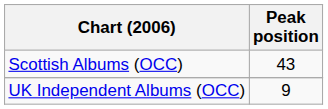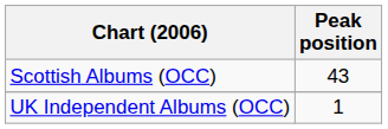UK Independent Albums (OCC) | Peak position: 9 -> 1
